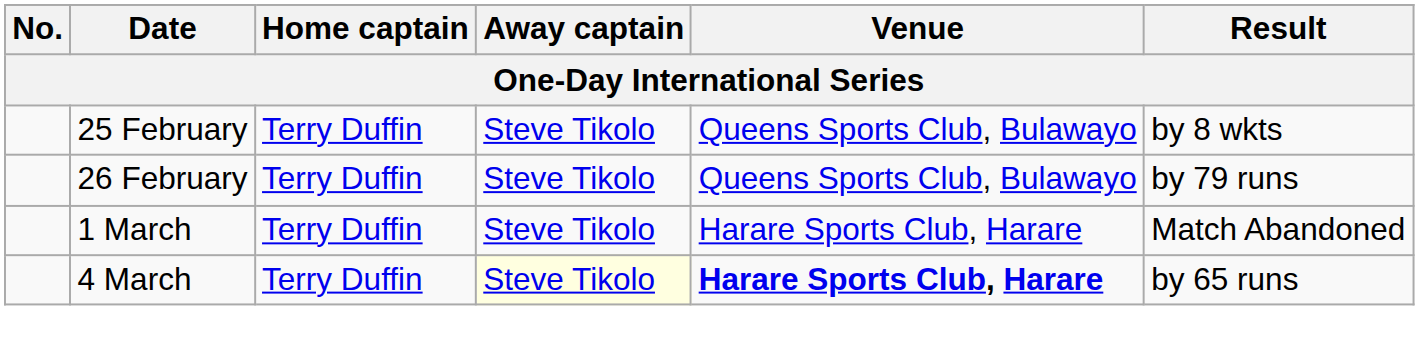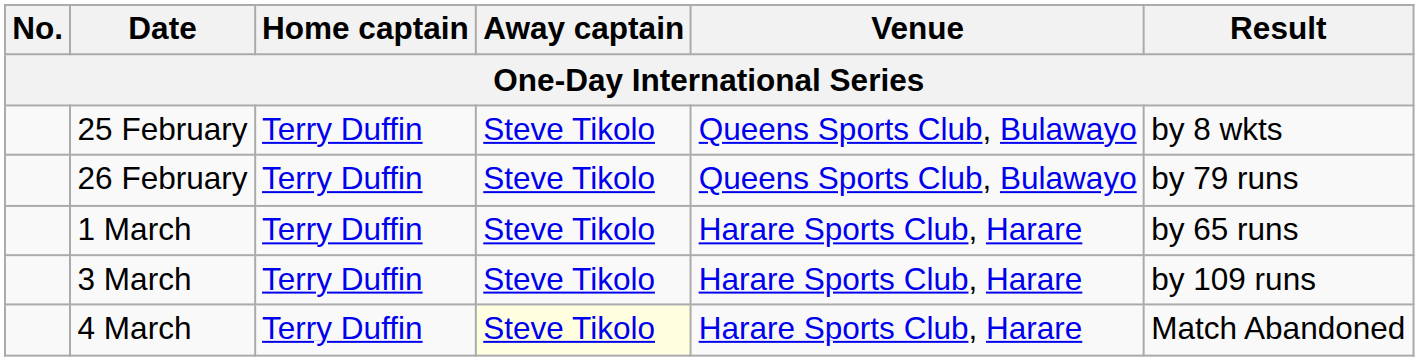1 March | Result: Match Abandoned -> by 65 runs
+ row: 3 March | Terry Duffin | Steve Tikolo | Harare Sports Club, Harare | by 109 runs
4 March | Venue: bold -> normal
4 March | Result: by 65 runs -> Match Abandoned
